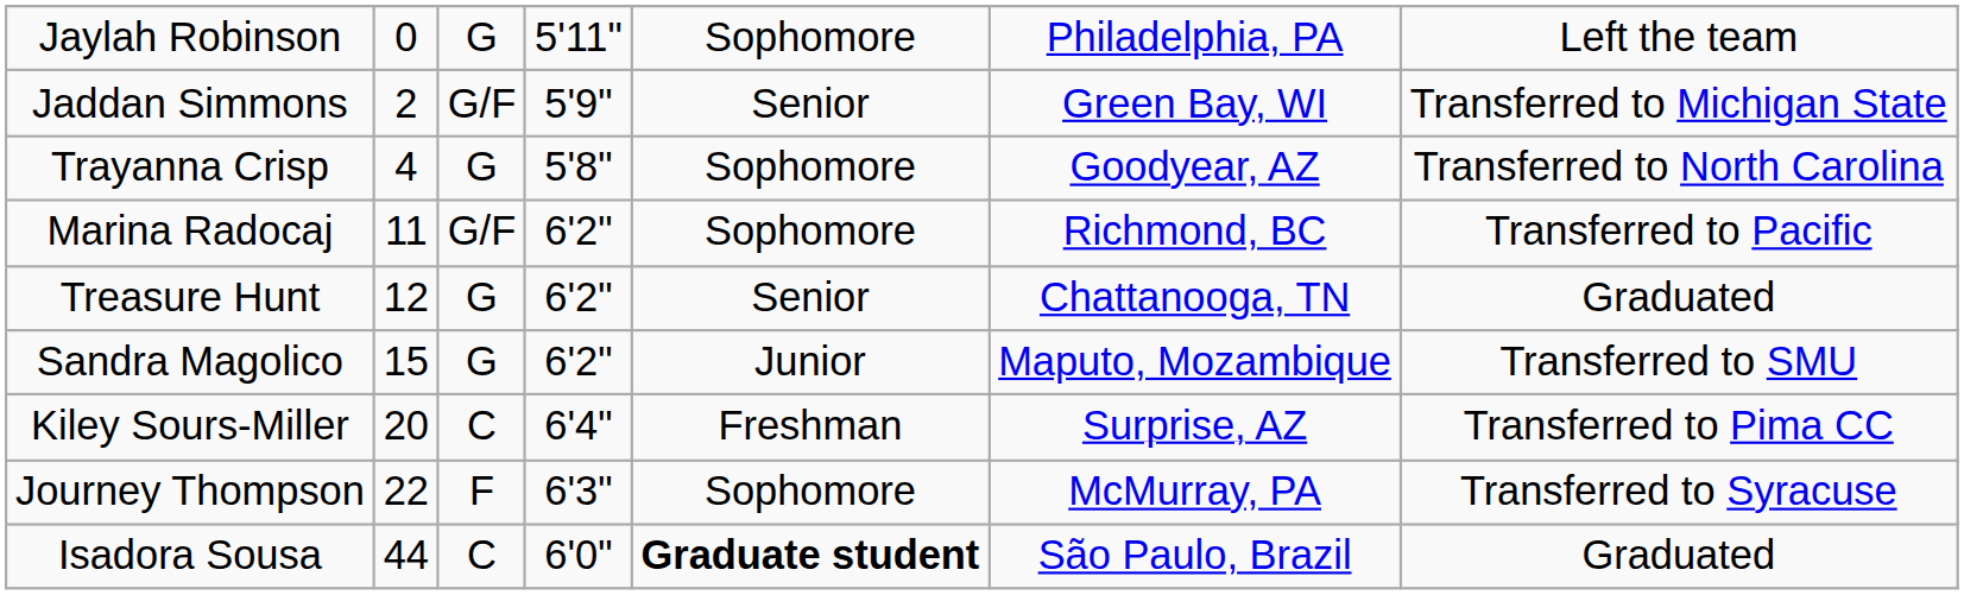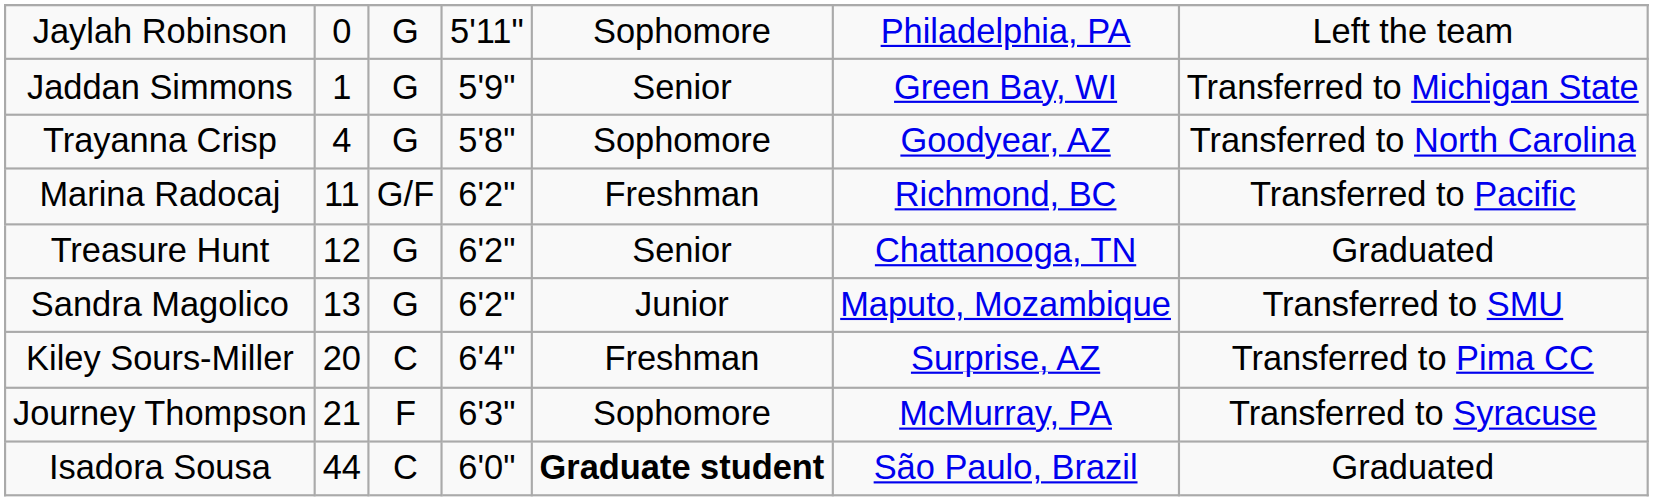Jaddan Simmons | column 2: 2 -> 1
Jaddan Simmons | column 3: G/F -> G
Marina Radocaj | column 5: Sophomore -> Freshman
Sandra Magolico | column 2: 15 -> 13
Journey Thompson | column 2: 22 -> 21
